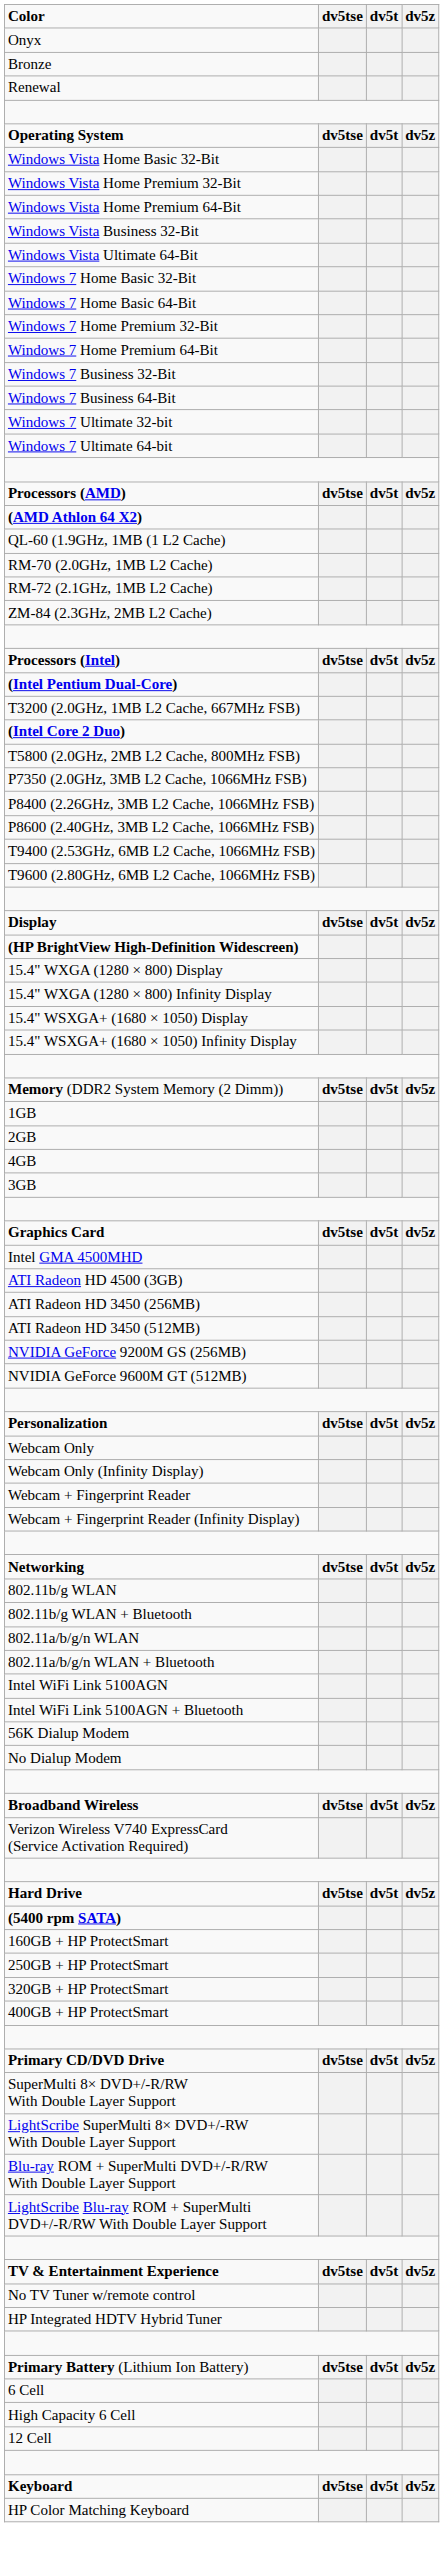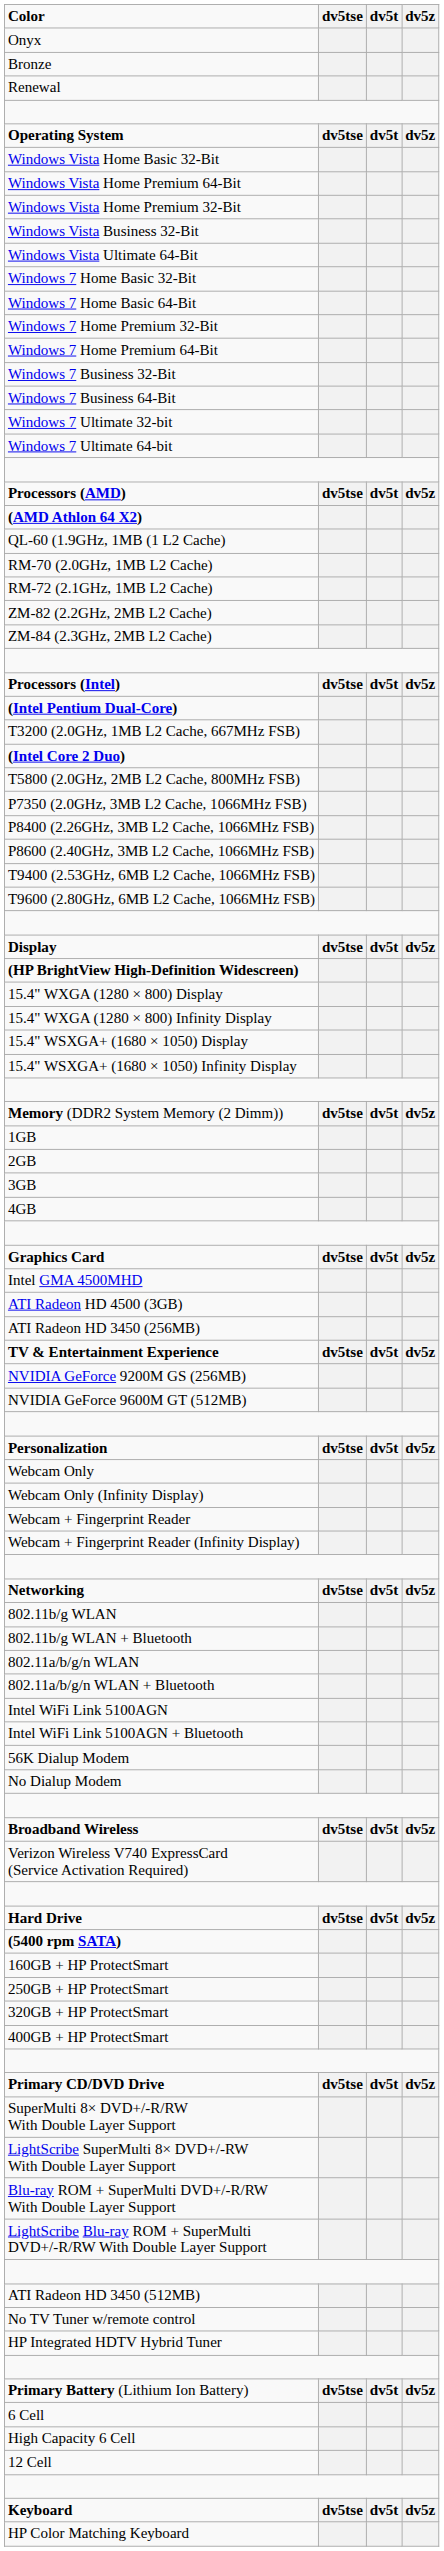rows swapped: Windows Vista Home Premium 32-Bit <-> Windows Vista Home Premium 64-Bit
+ row: ZM-82 (2.2GHz, 2MB L2 Cache)
rows swapped: 3GB <-> 4GB
rows swapped: ATI Radeon HD 3450 (512MB) <-> TV & Entertainment Experience
